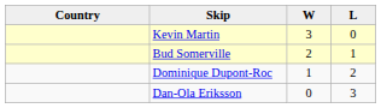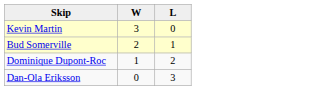- column: Country
